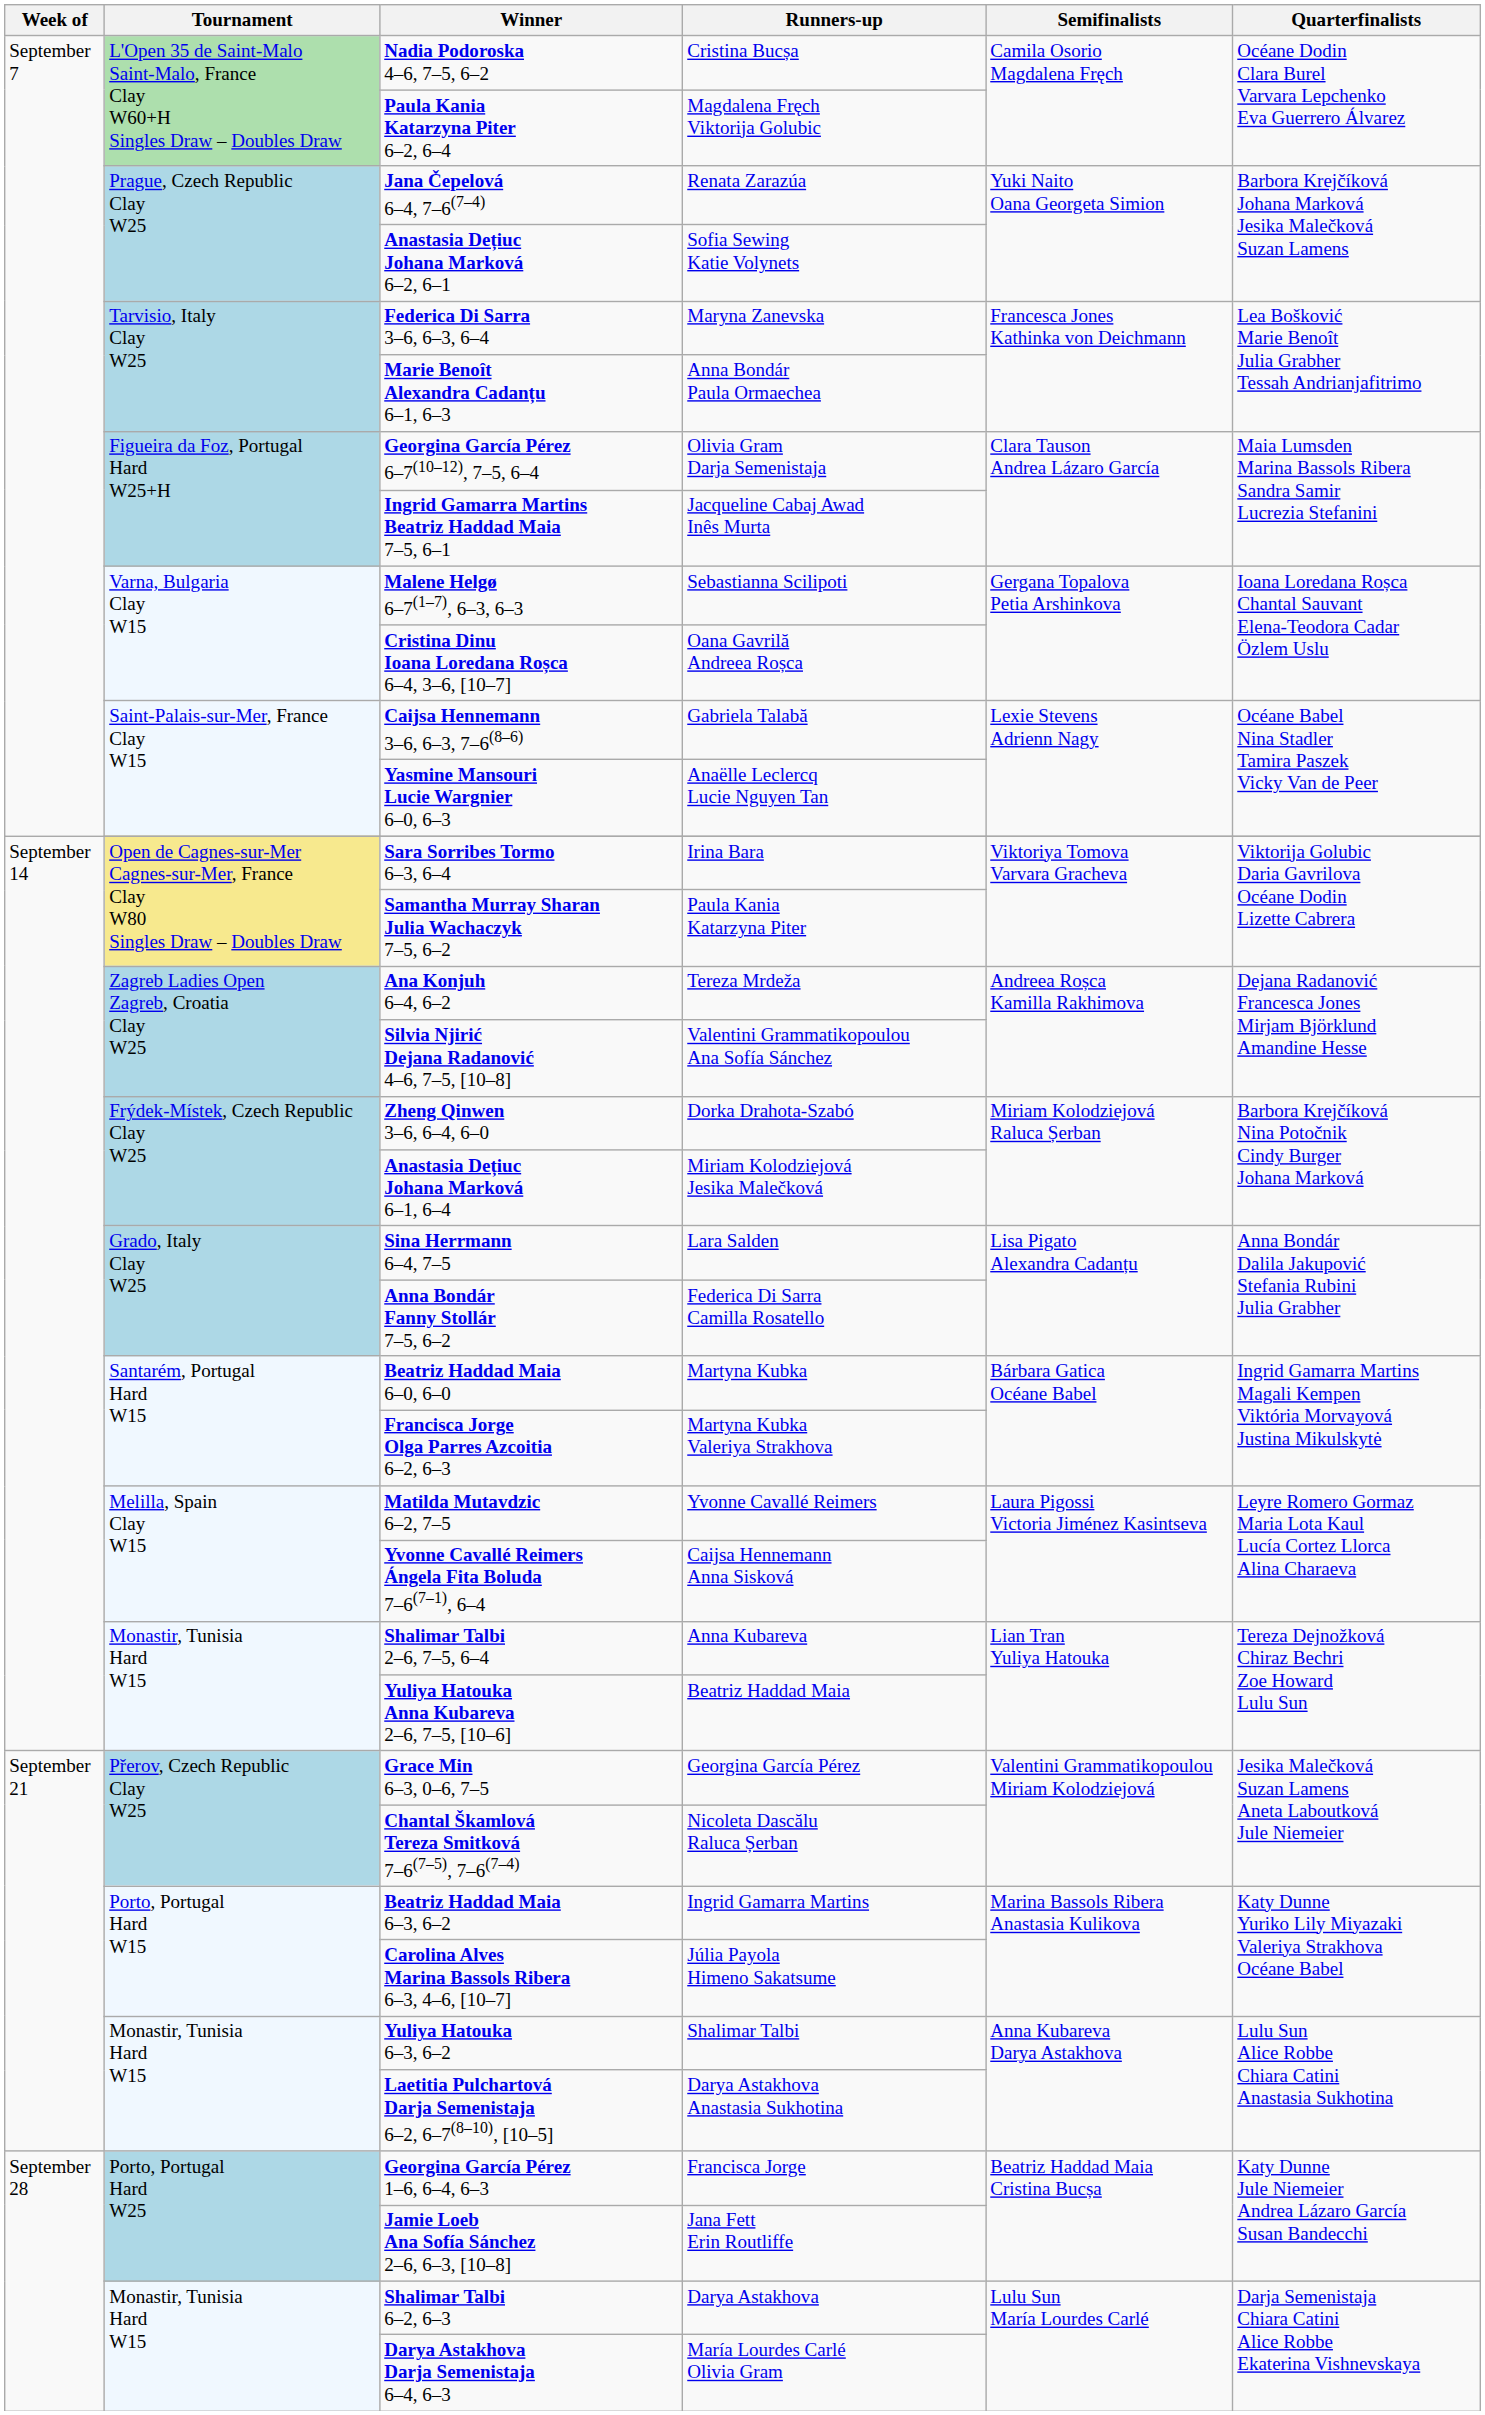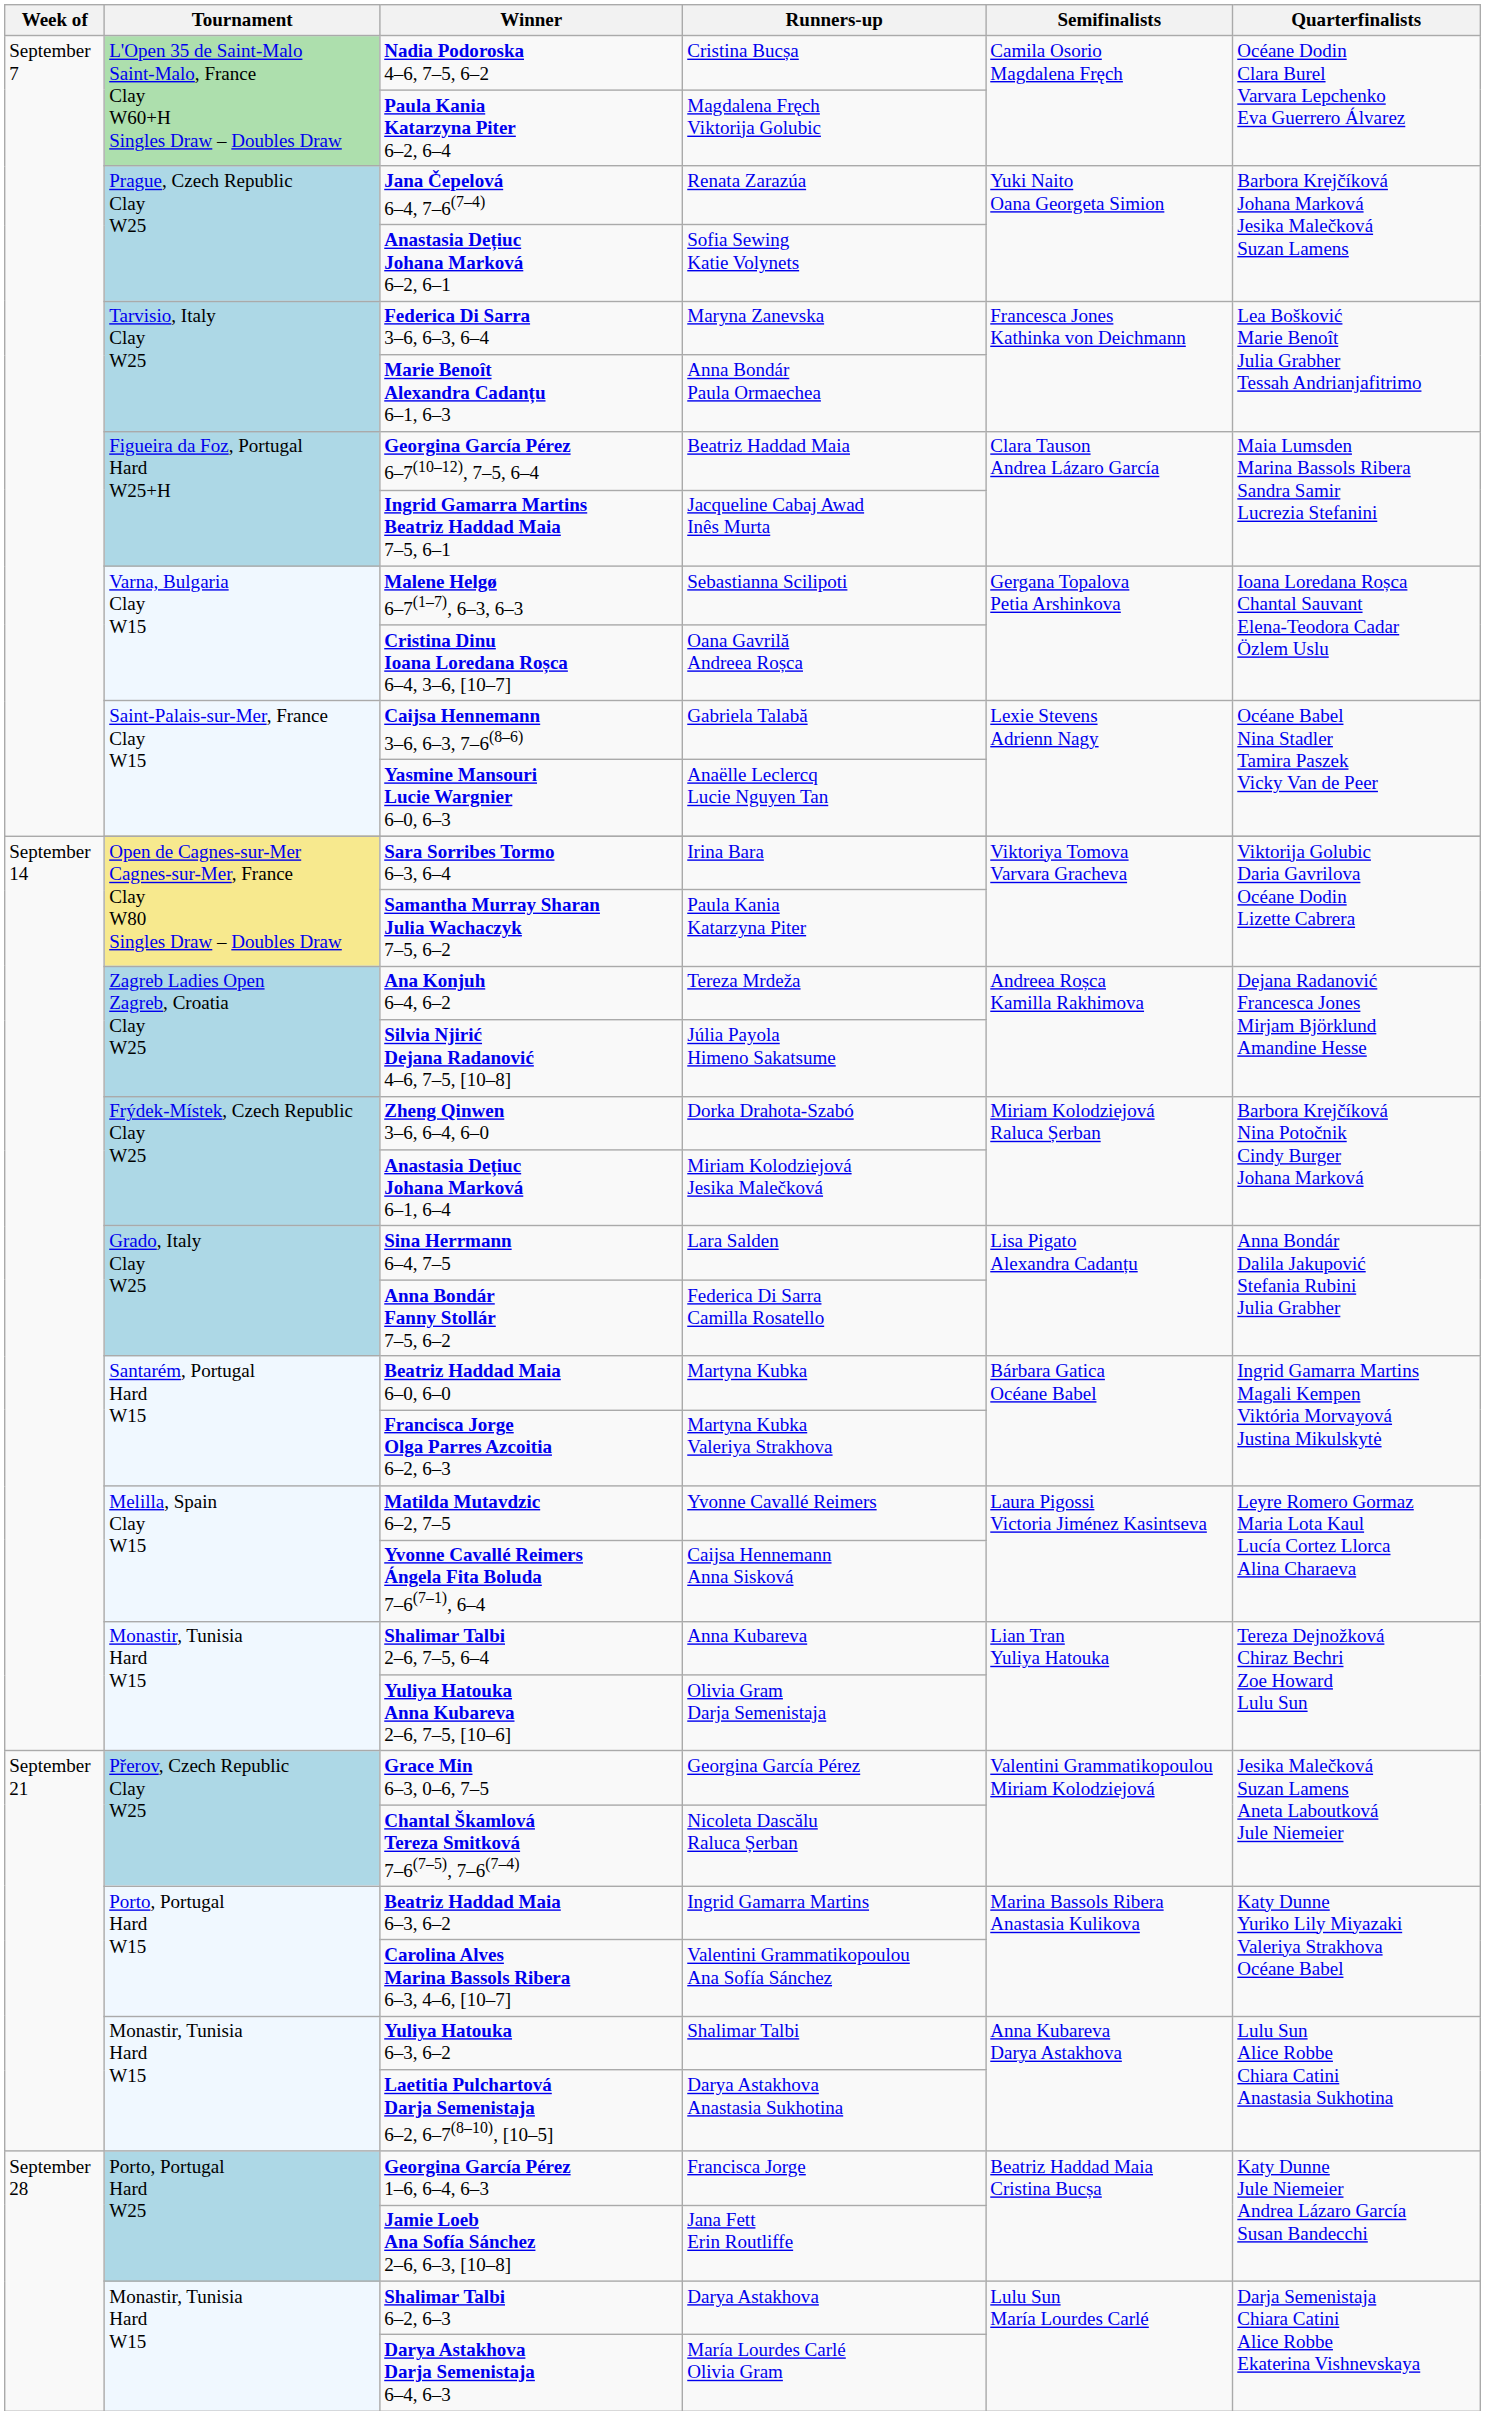Georgina García Pérez 6–7(10–12), 7–5, 6–4 | Runners-up: Olivia Gram Darja Semenistaja -> Beatriz Haddad Maia
Silvia Njirić Dejana Radanović 4–6, 7–5, [10–8] | Runners-up: Valentini Grammatikopoulou Ana Sofía Sánchez -> Júlia Payola Himeno Sakatsume
Yuliya Hatouka Anna Kubareva 2–6, 7–5, [10–6] | Runners-up: Beatriz Haddad Maia -> Olivia Gram Darja Semenistaja
Carolina Alves Marina Bassols Ribera 6–3, 4–6, [10–7] | Runners-up: Júlia Payola Himeno Sakatsume -> Valentini Grammatikopoulou Ana Sofía Sánchez
